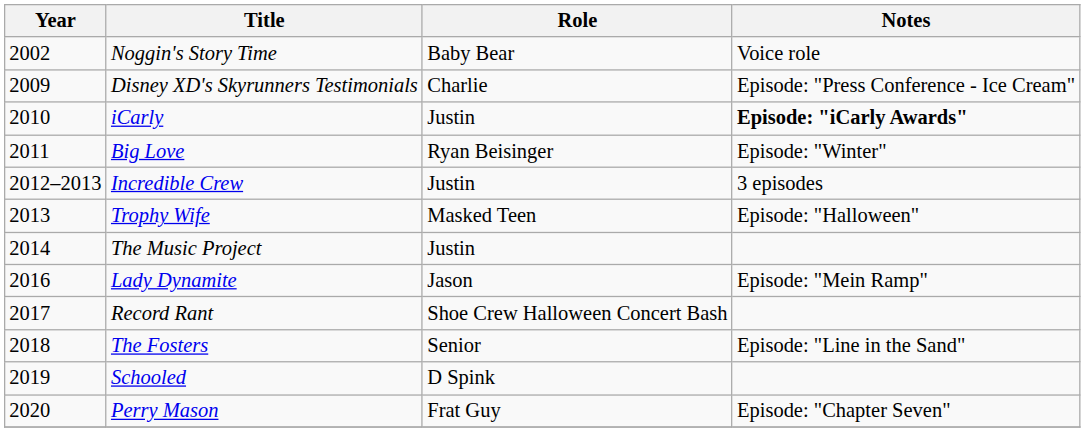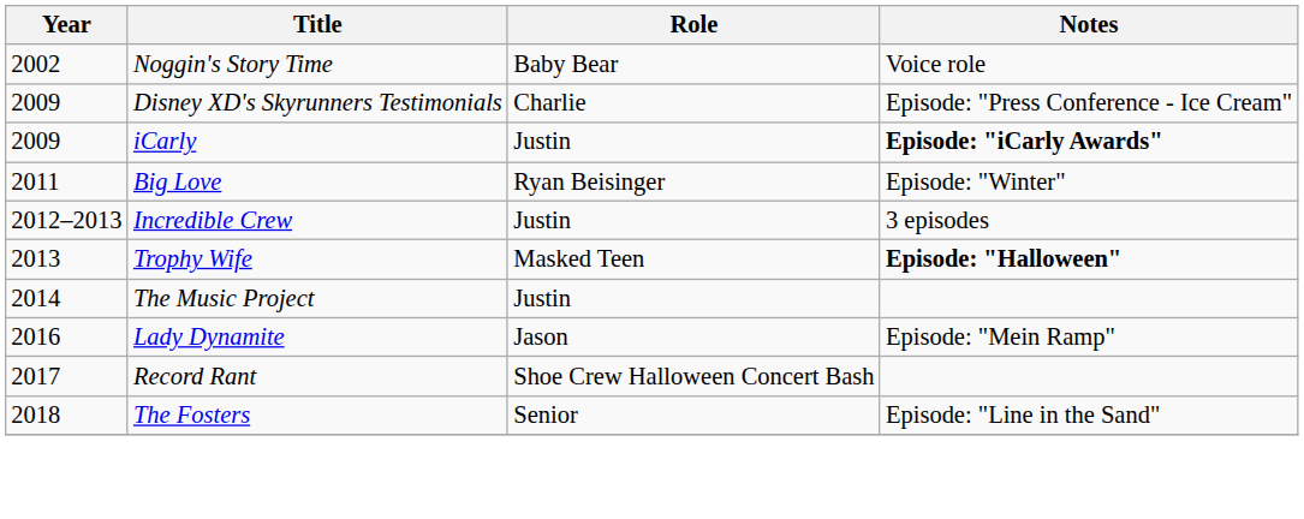iCarly | Year: 2010 -> 2009
Trophy Wife | Notes: normal -> bold
- row: 2019 | Schooled | D Spink
- row: 2020 | Perry Mason | Frat Guy | Episode: "Chapter Seven"
